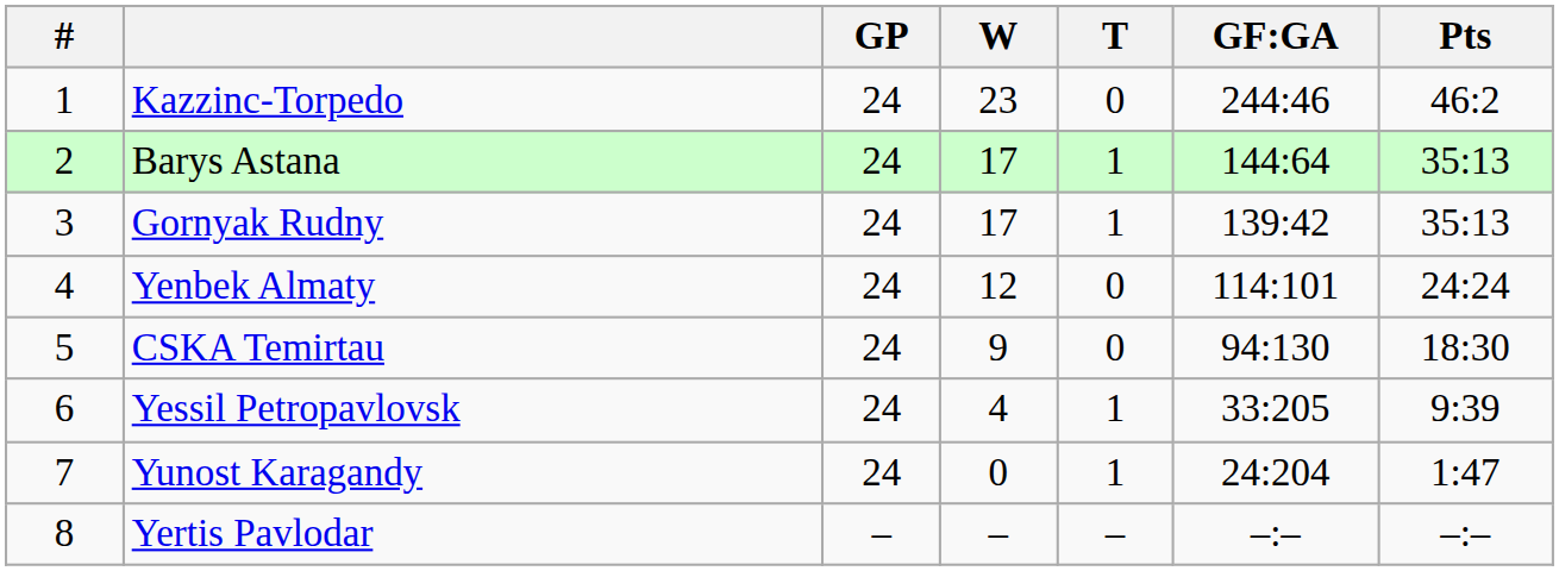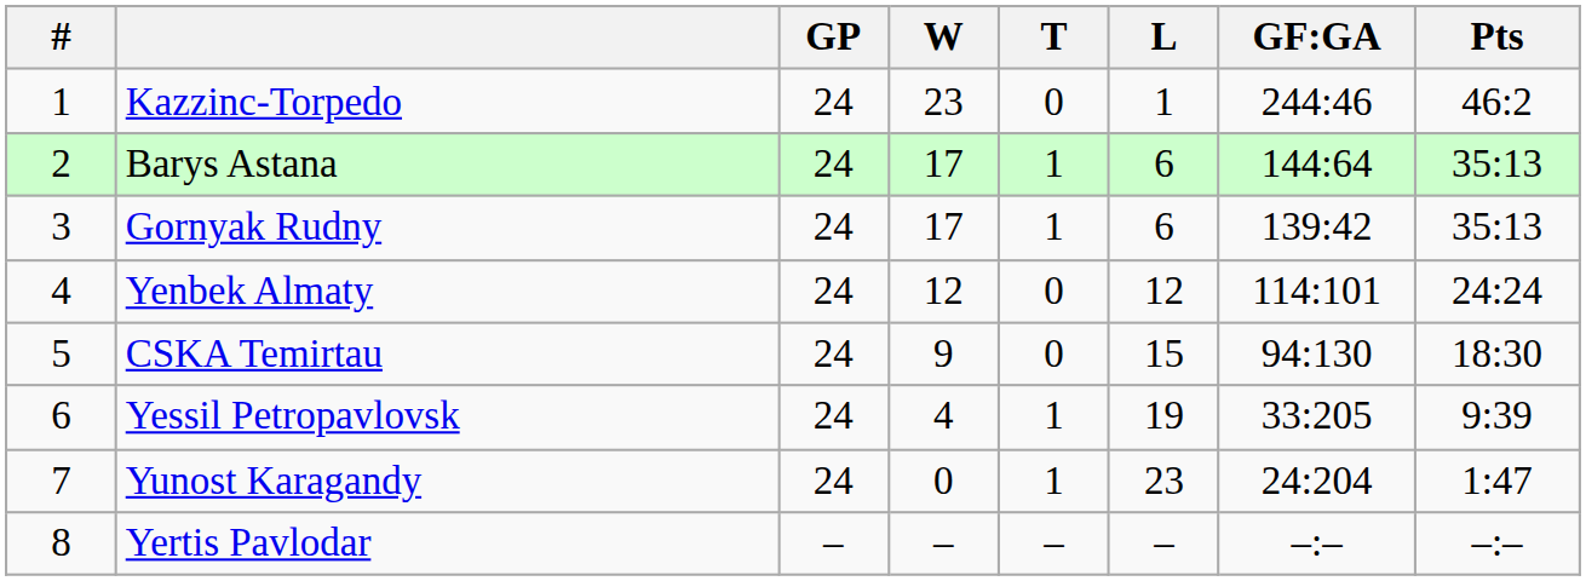+ column: L | 1 | 6 | 6 | 12 | 15 | 19 | 23 | –
